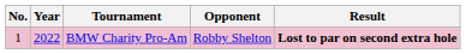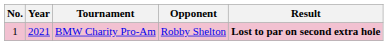BMW Charity Pro-Am | Year: 2022 -> 2021
